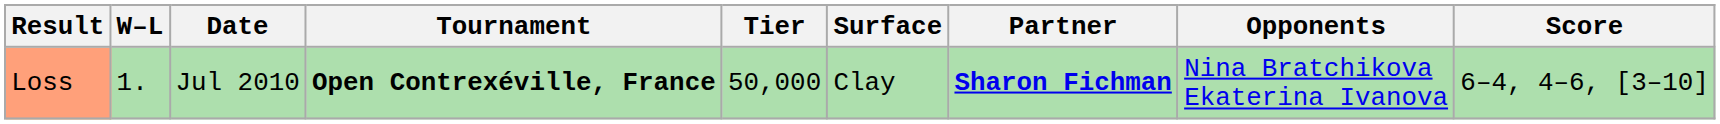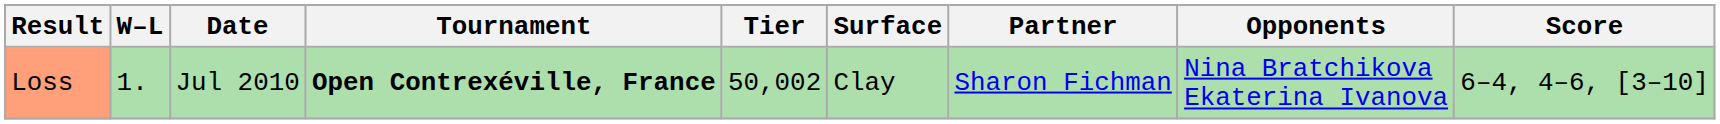Loss | Tier: 50,000 -> 50,002
Loss | Partner: bold -> normal
